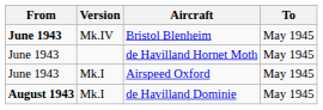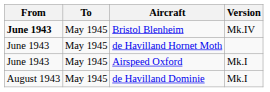columns swapped: To <-> Version
de Havilland Dominie | From: bold -> normal
